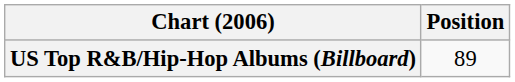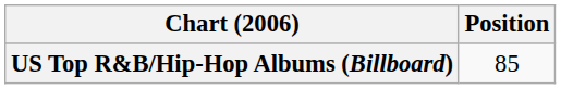US Top R&B/Hip-Hop Albums (Billboard) | Position: 89 -> 85
